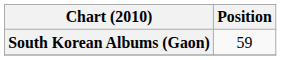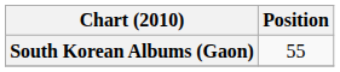South Korean Albums (Gaon) | Position: 59 -> 55
